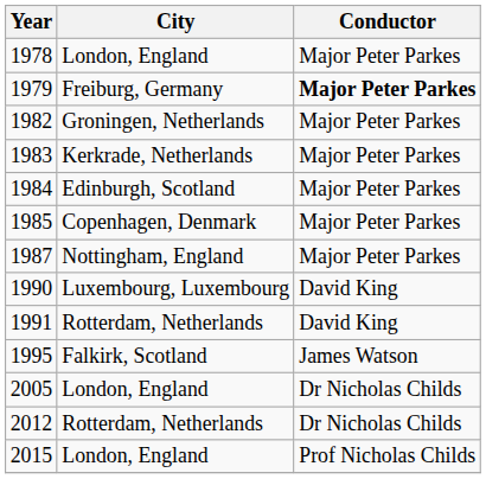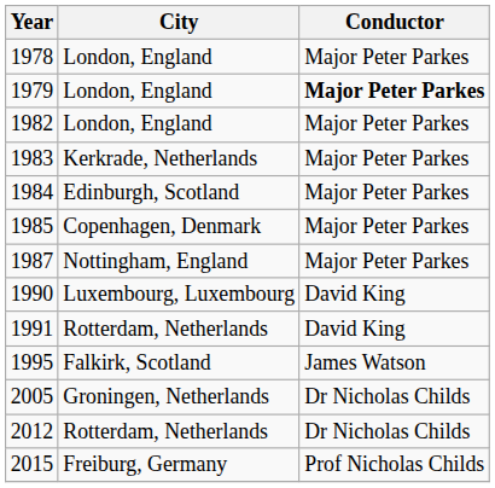1979 | City: Freiburg, Germany -> London, England
1982 | City: Groningen, Netherlands -> London, England
2005 | City: London, England -> Groningen, Netherlands
2015 | City: London, England -> Freiburg, Germany
